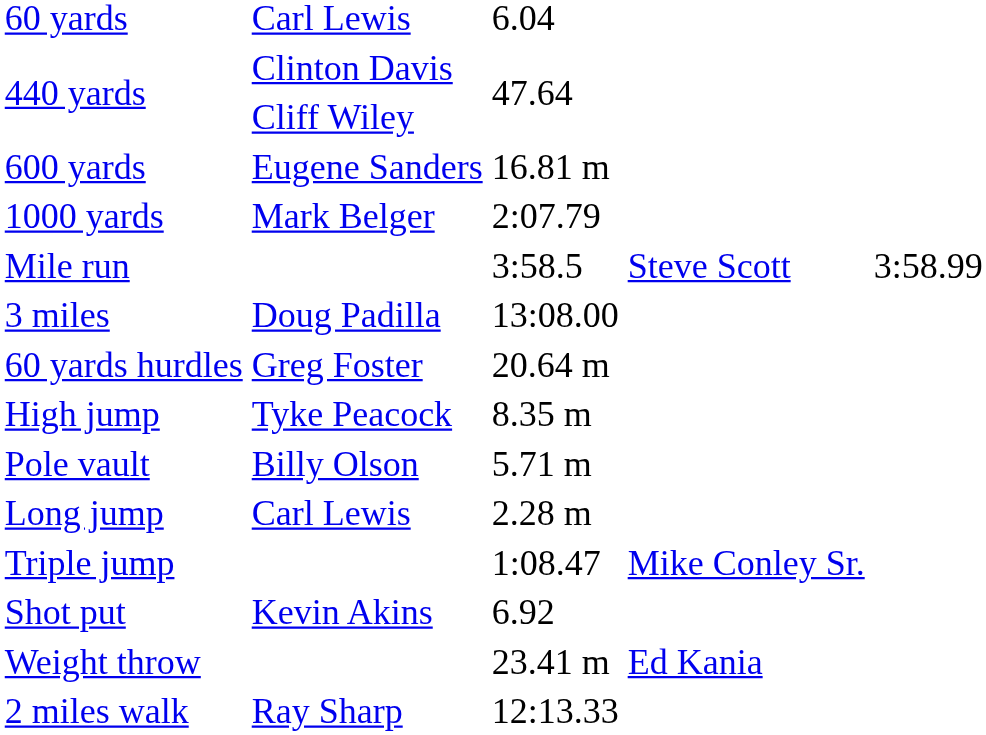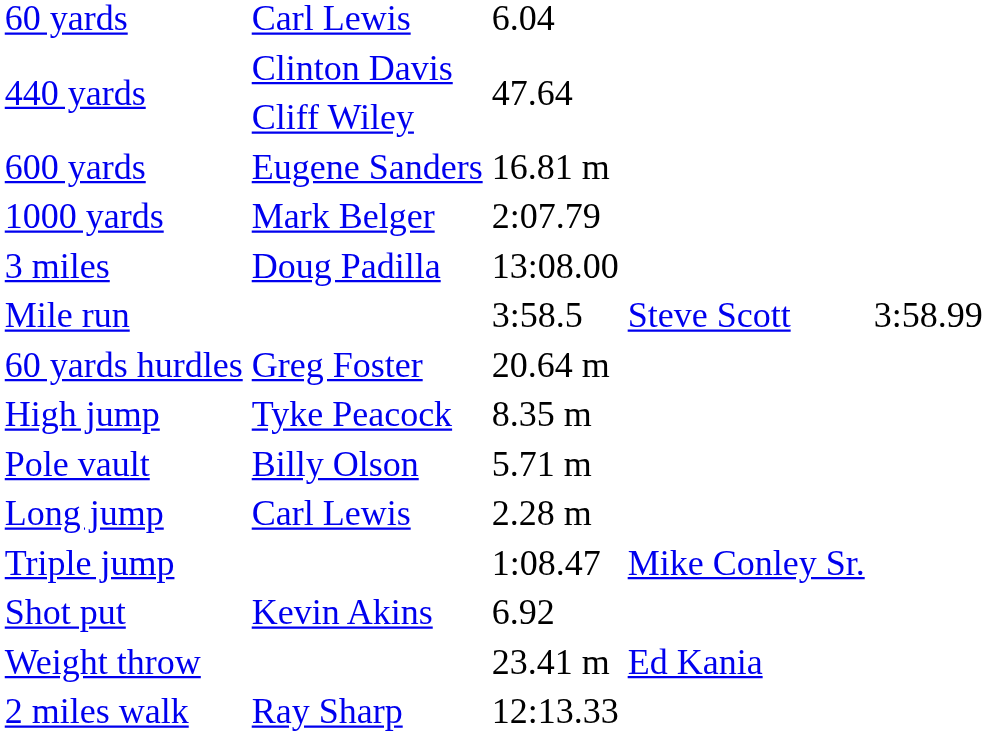rows swapped: Mile run <-> 3 miles
